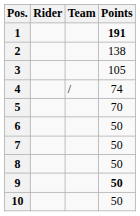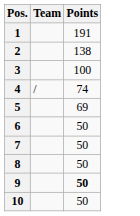- column: Rider
1 | Points: bold -> normal
3 | Points: 105 -> 100
5 | Points: 70 -> 69
